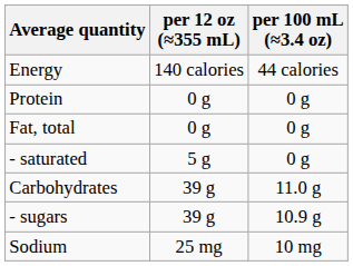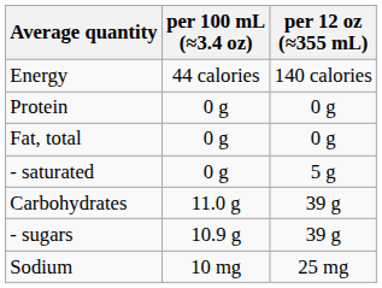columns swapped: per 12 oz (≈355 mL) <-> per 100 mL (≈3.4 oz)
